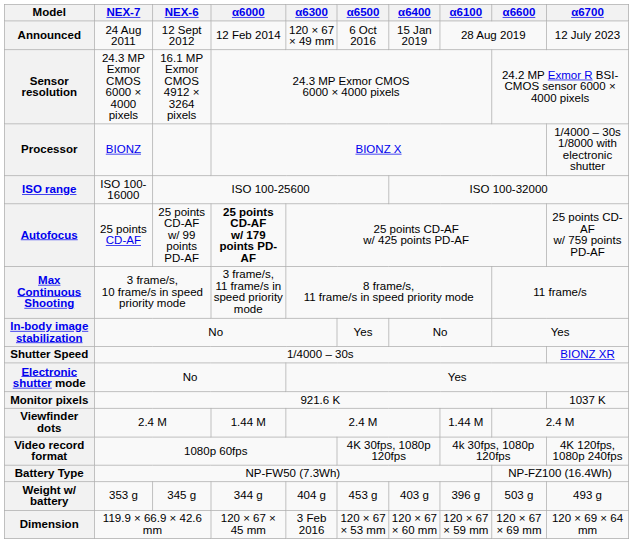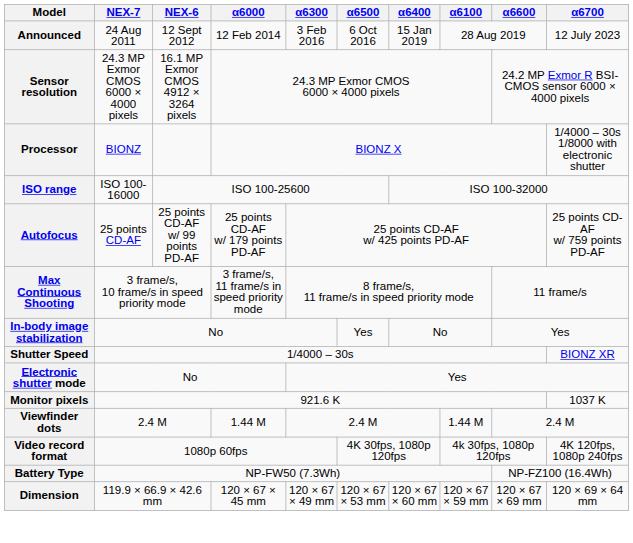Announced | α6300: 120 × 67 × 49 mm -> 3 Feb 2016
Autofocus | α6000: bold -> normal
- row: Weight w/ battery | 353 g | 345 g | 344 g | 404 g | 453 g | 403 g | 396 g | 503 g | 493 g
Dimension | α6300: 3 Feb 2016 -> 120 × 67 × 49 mm
